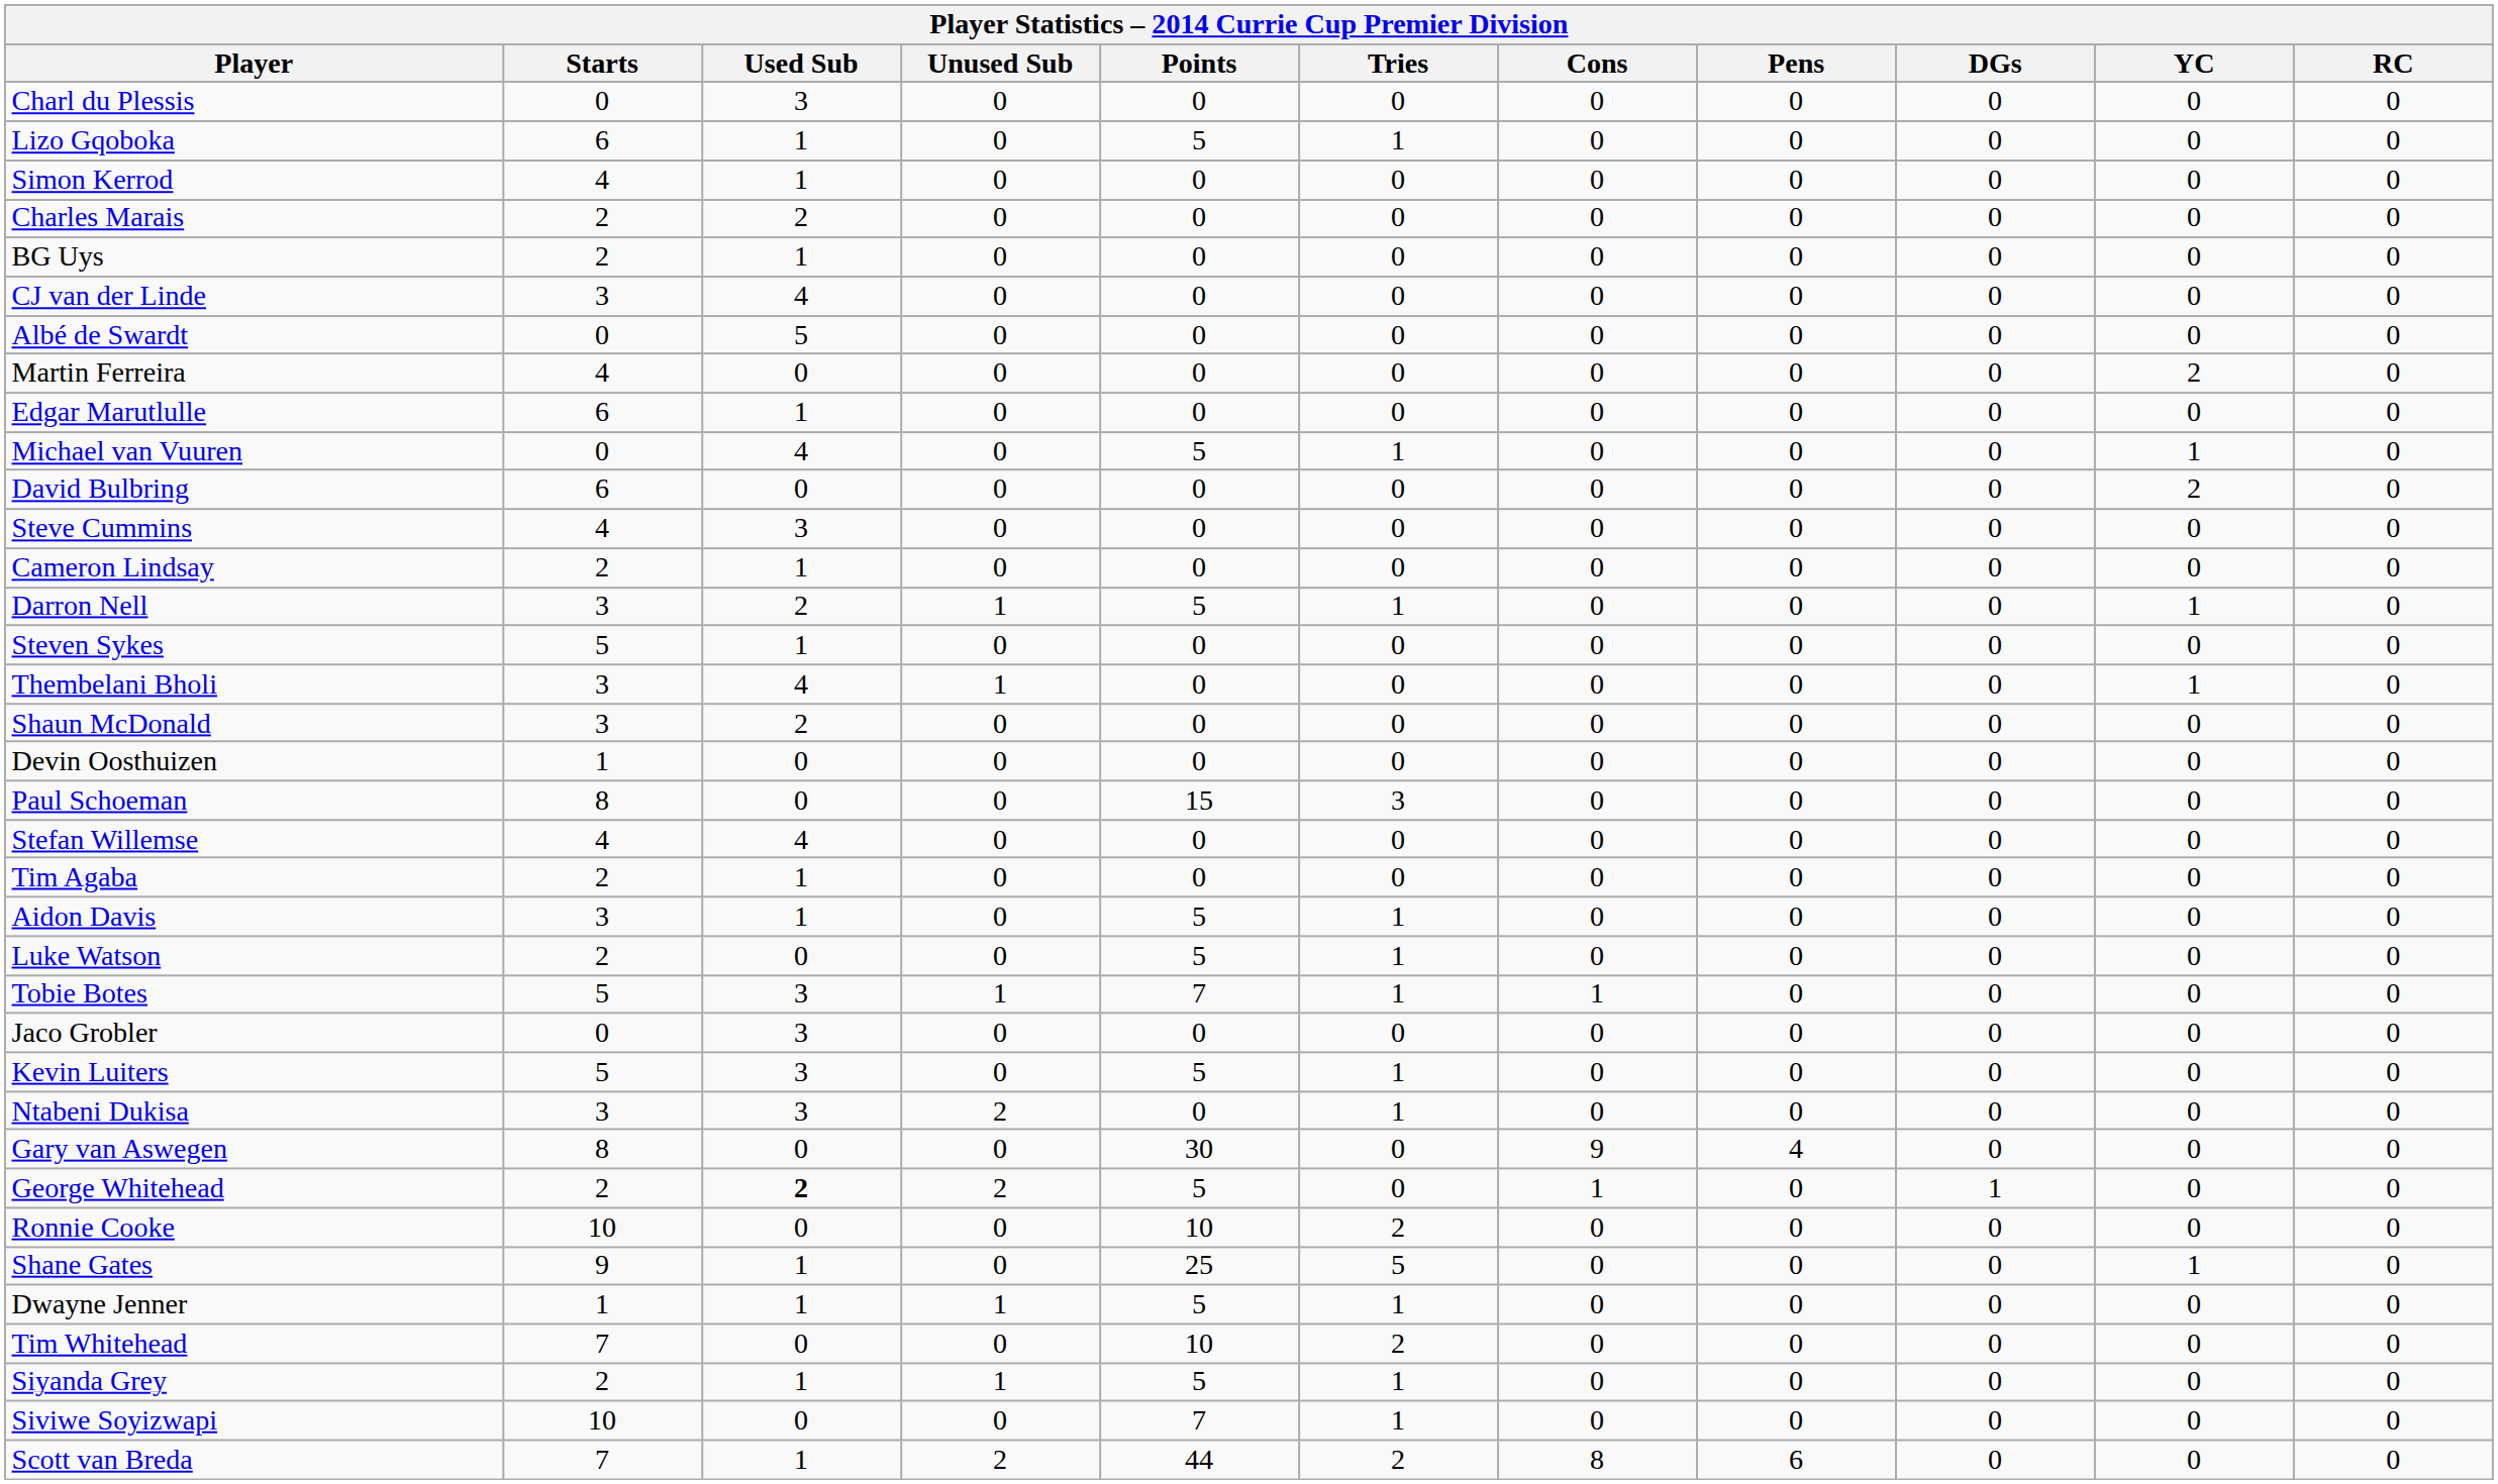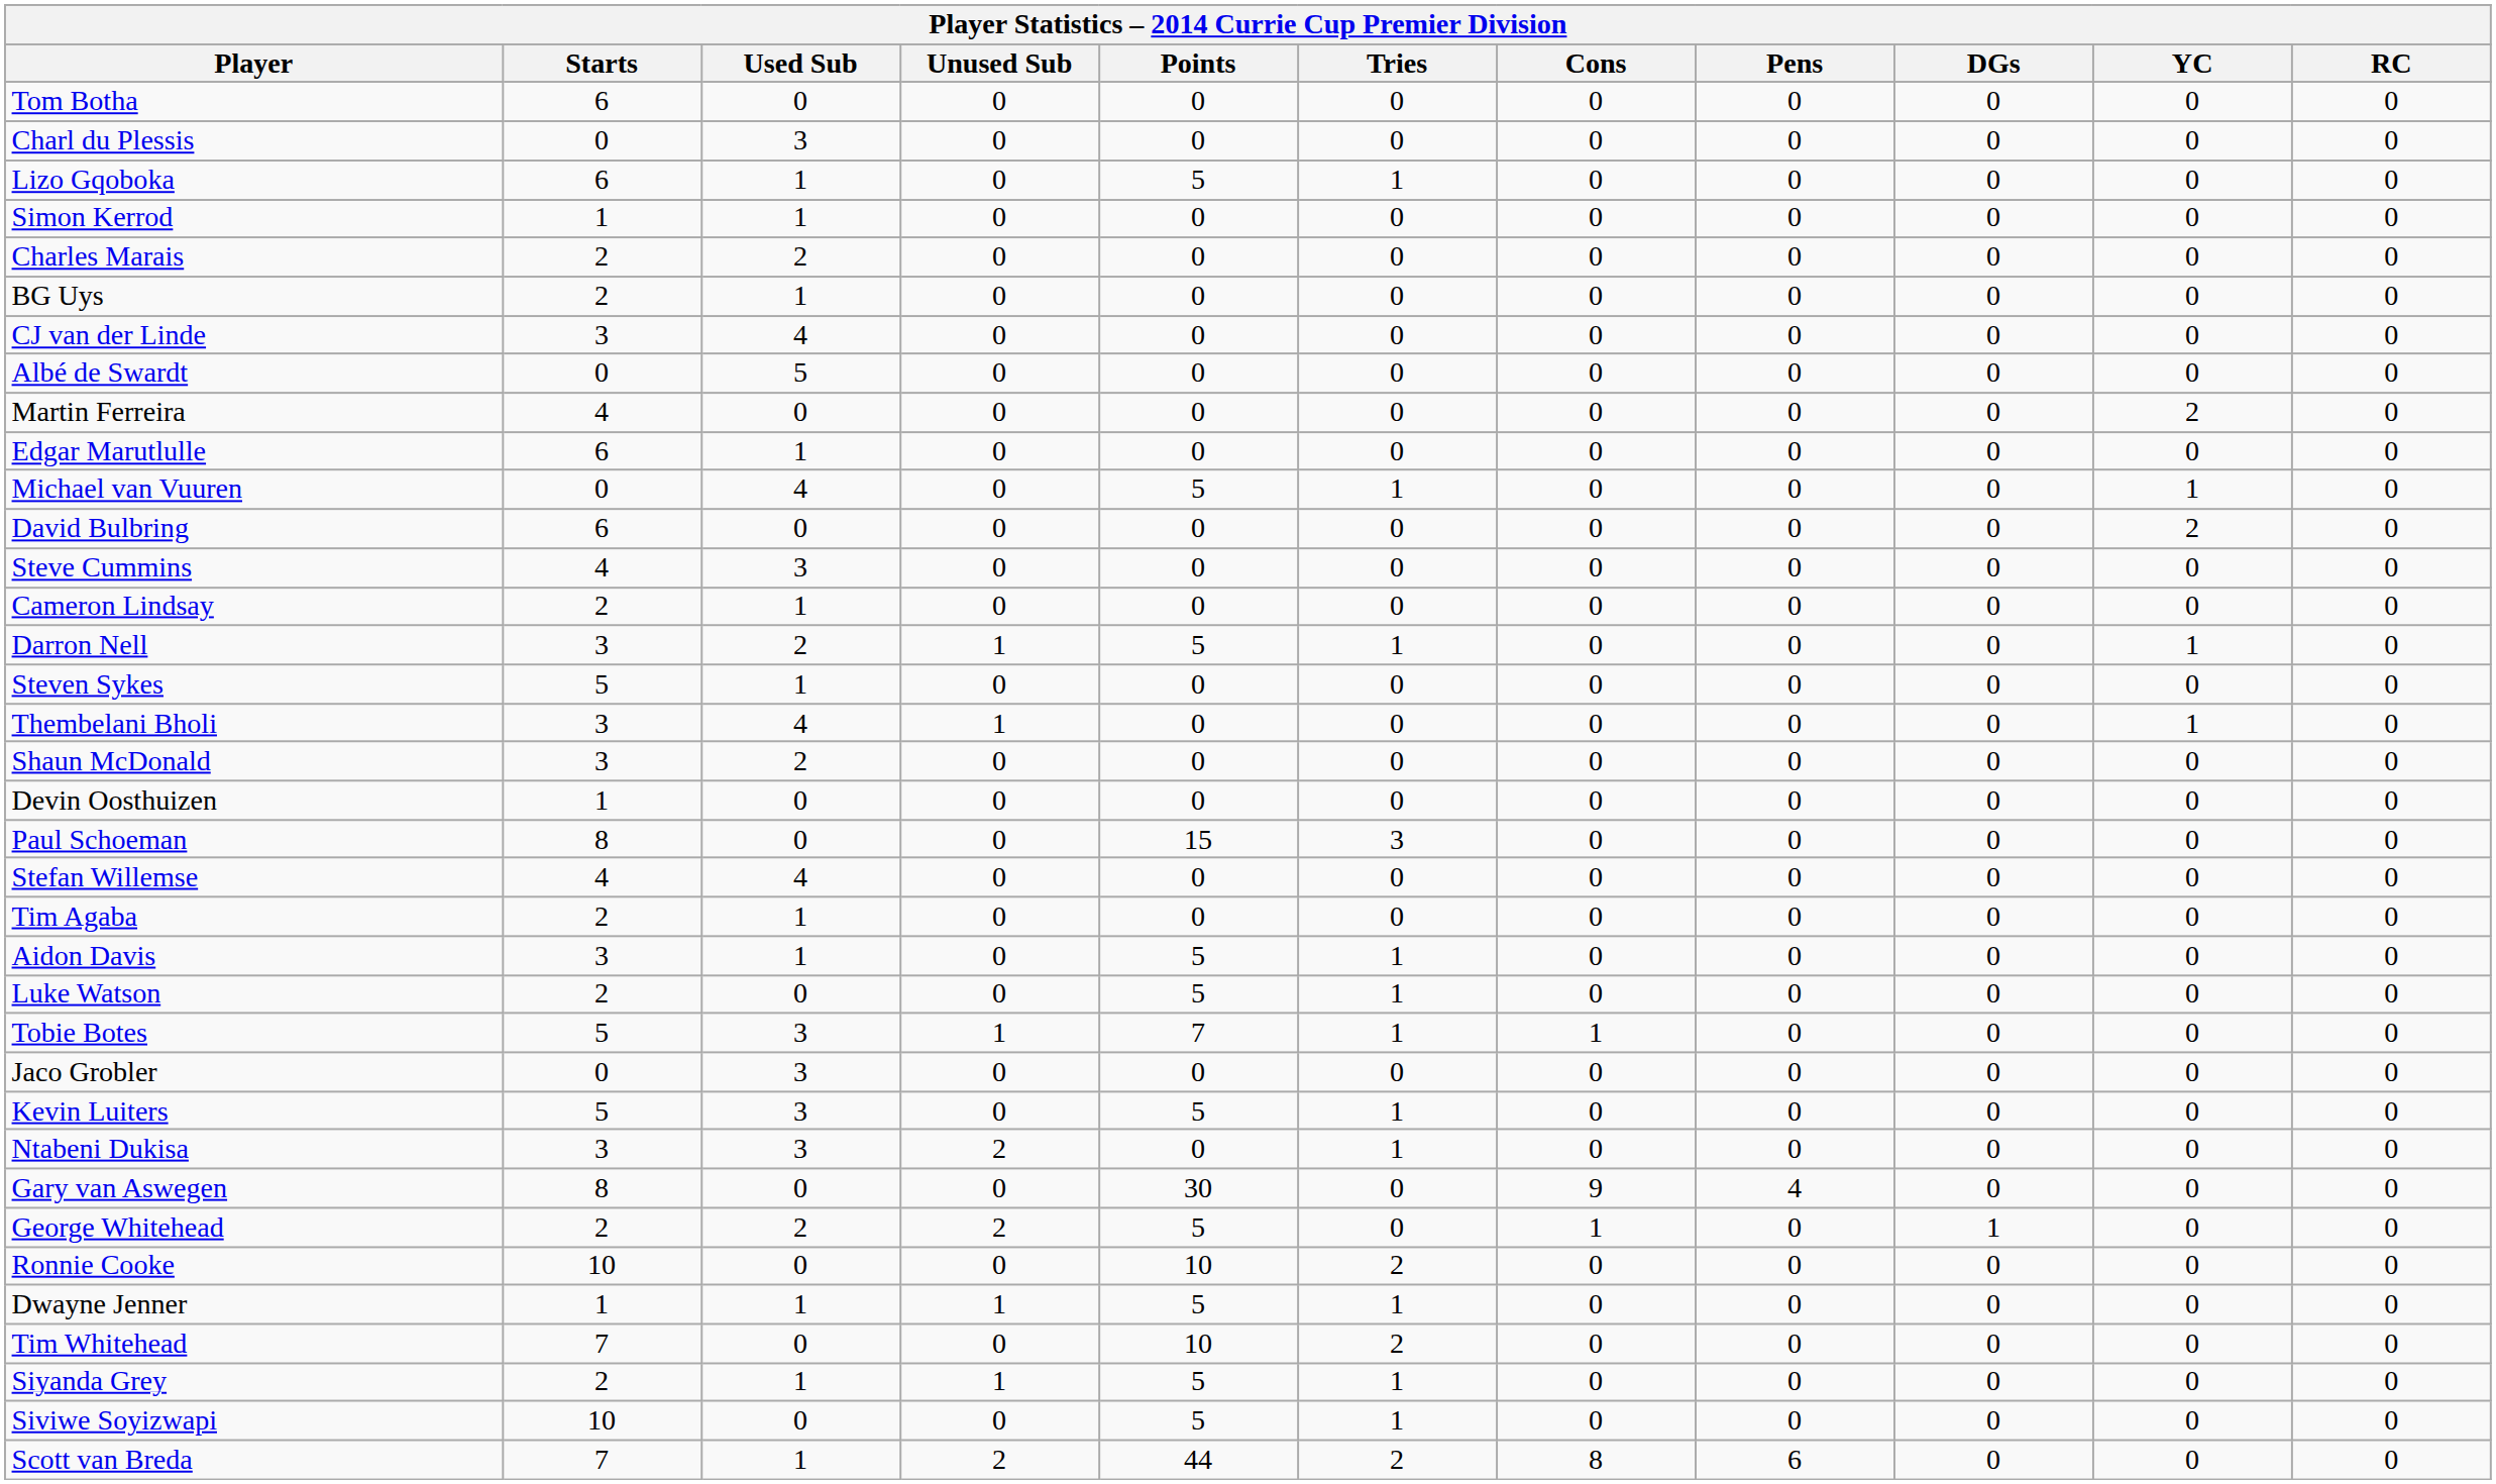+ row: Tom Botha | 6 | 0 | 0 | 0 | 0 | 0 | 0 | 0 | 0 | 0
Simon Kerrod | Starts: 4 -> 1
George Whitehead | Used Sub: bold -> normal
- row: Shane Gates | 9 | 1 | 0 | 25 | 5 | 0 | 0 | 0 | 1 | 0
Siviwe Soyizwapi | Points: 7 -> 5
